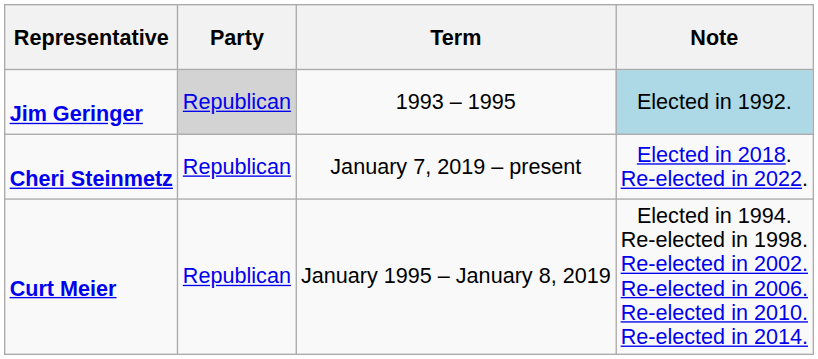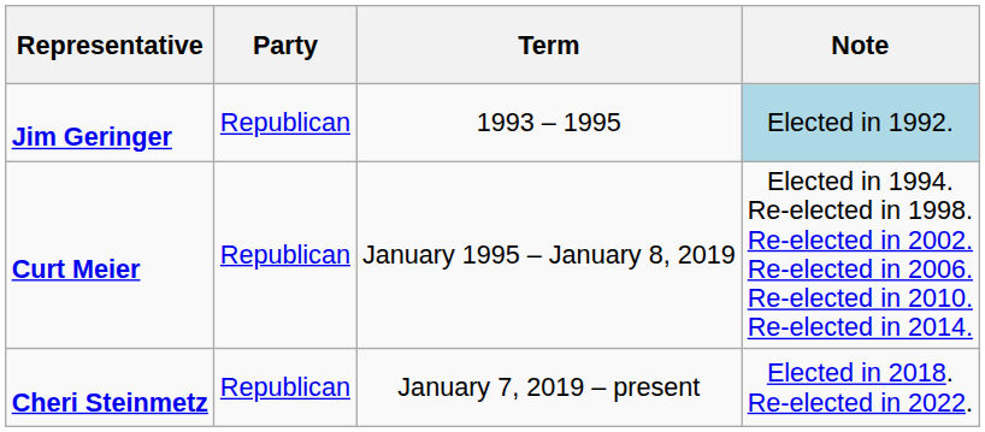Jim Geringer | Party: lightgrey background -> no background
rows swapped: Curt Meier <-> Cheri Steinmetz
